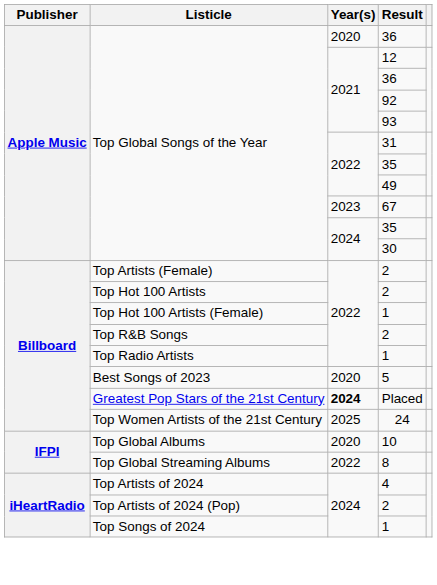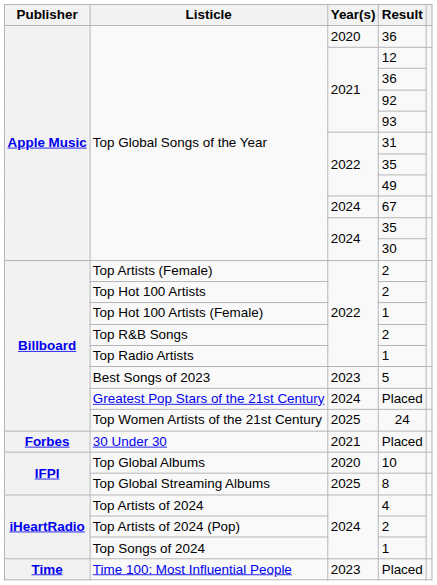67 | Year(s): 2023 -> 2024
5 | Year(s): 2020 -> 2023
Greatest Pop Stars of the 21st Century / Placed | Year(s): bold -> normal
+ row: Forbes | 30 Under 30 | 2021 | Placed
8 | Year(s): 2022 -> 2025
+ row: Time | Time 100: Most Influential People | 2023 | Placed
